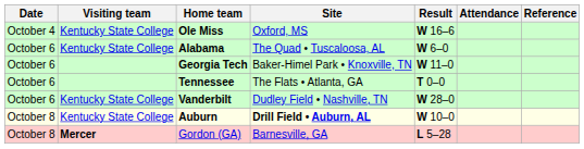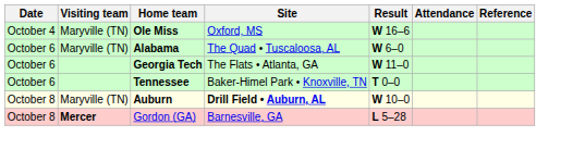Ole Miss | Visiting team: Kentucky State College -> Maryville (TN)
Alabama | Visiting team: Kentucky State College -> Maryville (TN)
Georgia Tech | Site: Baker-Himel Park • Knoxville, TN -> The Flats • Atlanta, GA
Tennessee | Site: The Flats • Atlanta, GA -> Baker-Himel Park • Knoxville, TN
- row: October 6 | Kentucky State College | Vanderbilt | Dudley Field • Nashville, TN | W 28–0
Auburn | Visiting team: Kentucky State College -> Maryville (TN)
